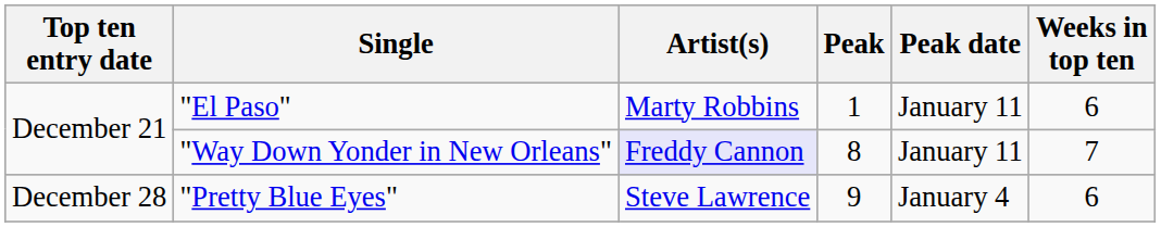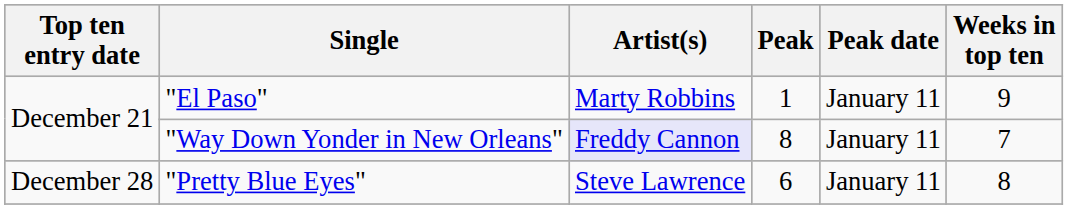"El Paso" | Weeks in top ten: 6 -> 9
"Pretty Blue Eyes" | Peak: 9 -> 6
"Pretty Blue Eyes" | Peak date: January 4 -> January 11
"Pretty Blue Eyes" | Weeks in top ten: 6 -> 8
